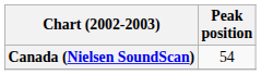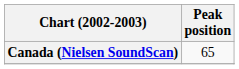Canada (Nielsen SoundScan) | Peak position: 54 -> 65
